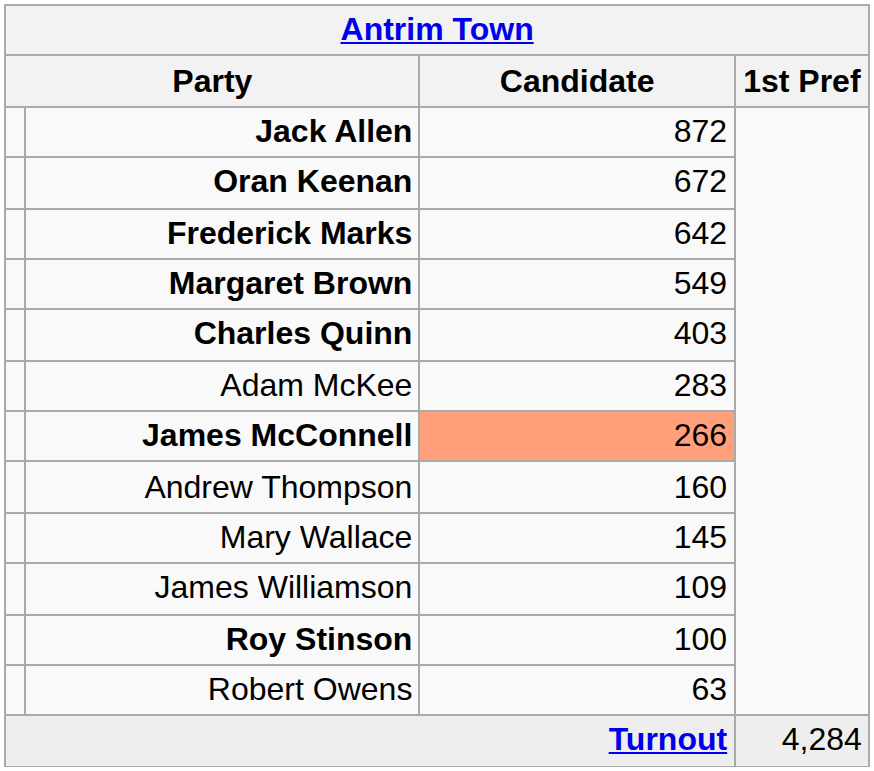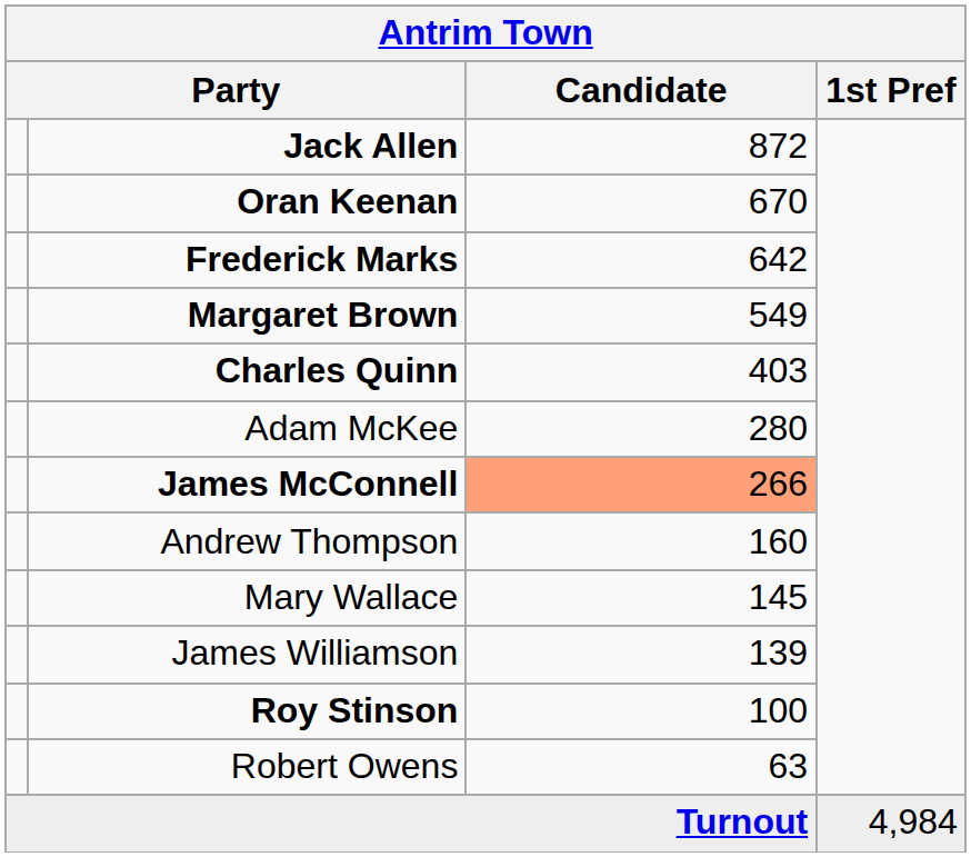Oran Keenan | Candidate: 672 -> 670
Adam McKee | Candidate: 283 -> 280
James Williamson | Candidate: 109 -> 139
Turnout | 1st Pref: 4,284 -> 4,984
